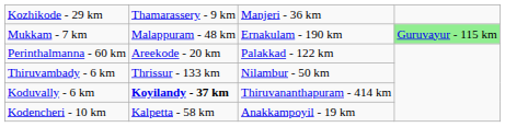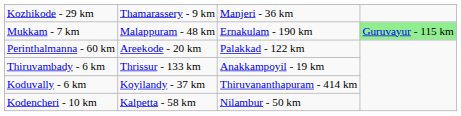Thiruvambady - 6 km | column 3: Nilambur - 50 km -> Anakkampoyil - 19 km
Koduvally - 6 km | column 2: bold -> normal
Kodencheri - 10 km | column 3: Anakkampoyil - 19 km -> Nilambur - 50 km
